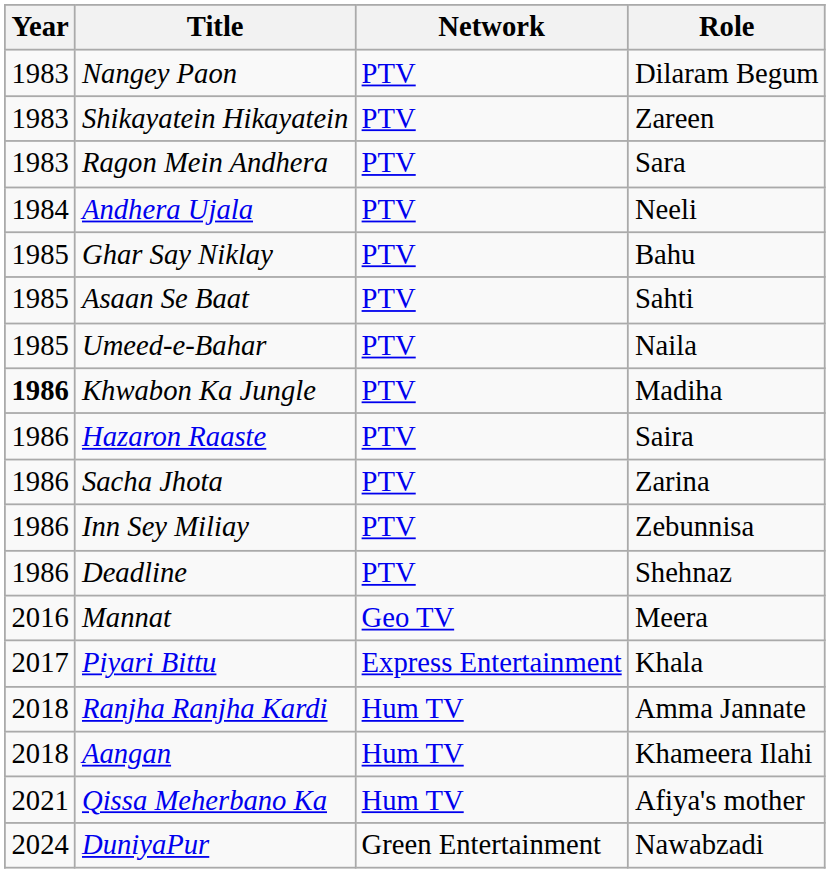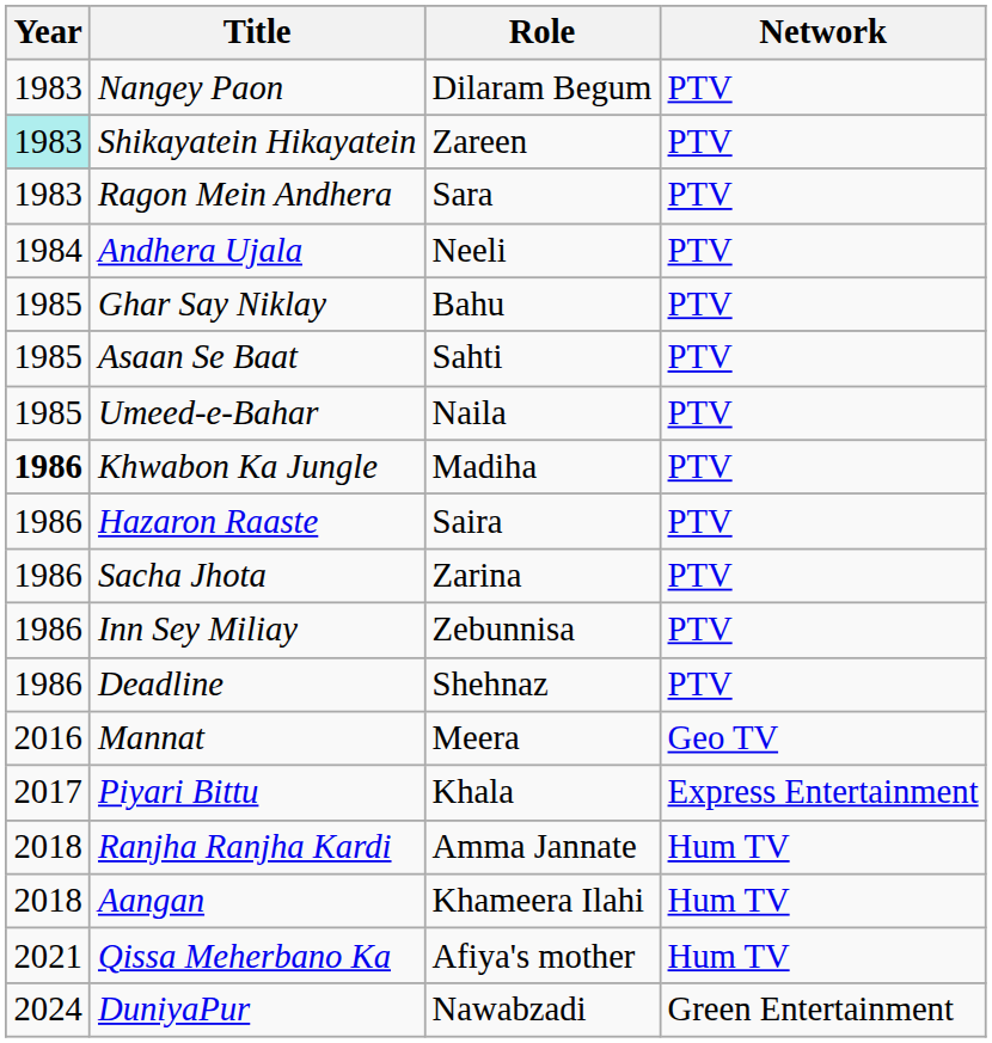columns swapped: Role <-> Network
Shikayatein Hikayatein | Year: no background -> paleturquoise background
